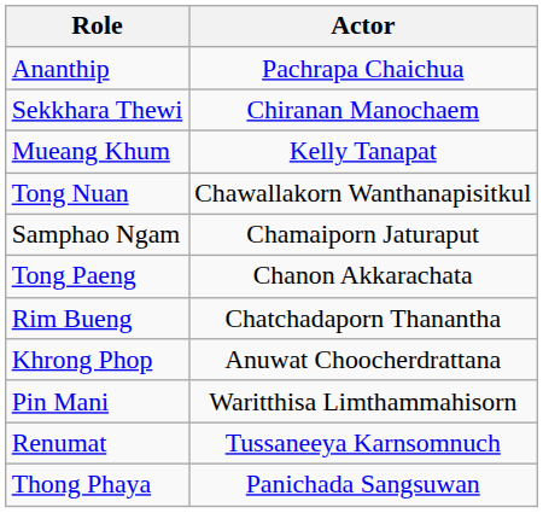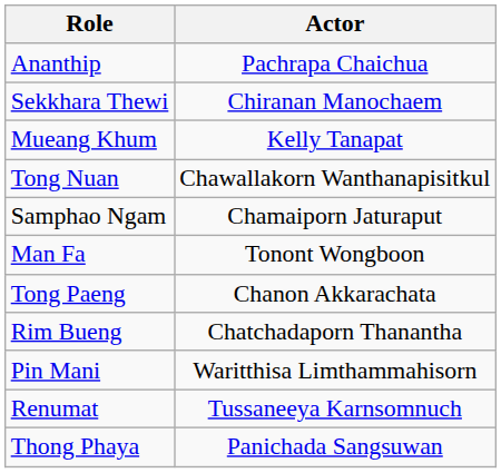+ row: Man Fa | Tonont Wongboon
- row: Khrong Phop | Anuwat Choocherdrattana
